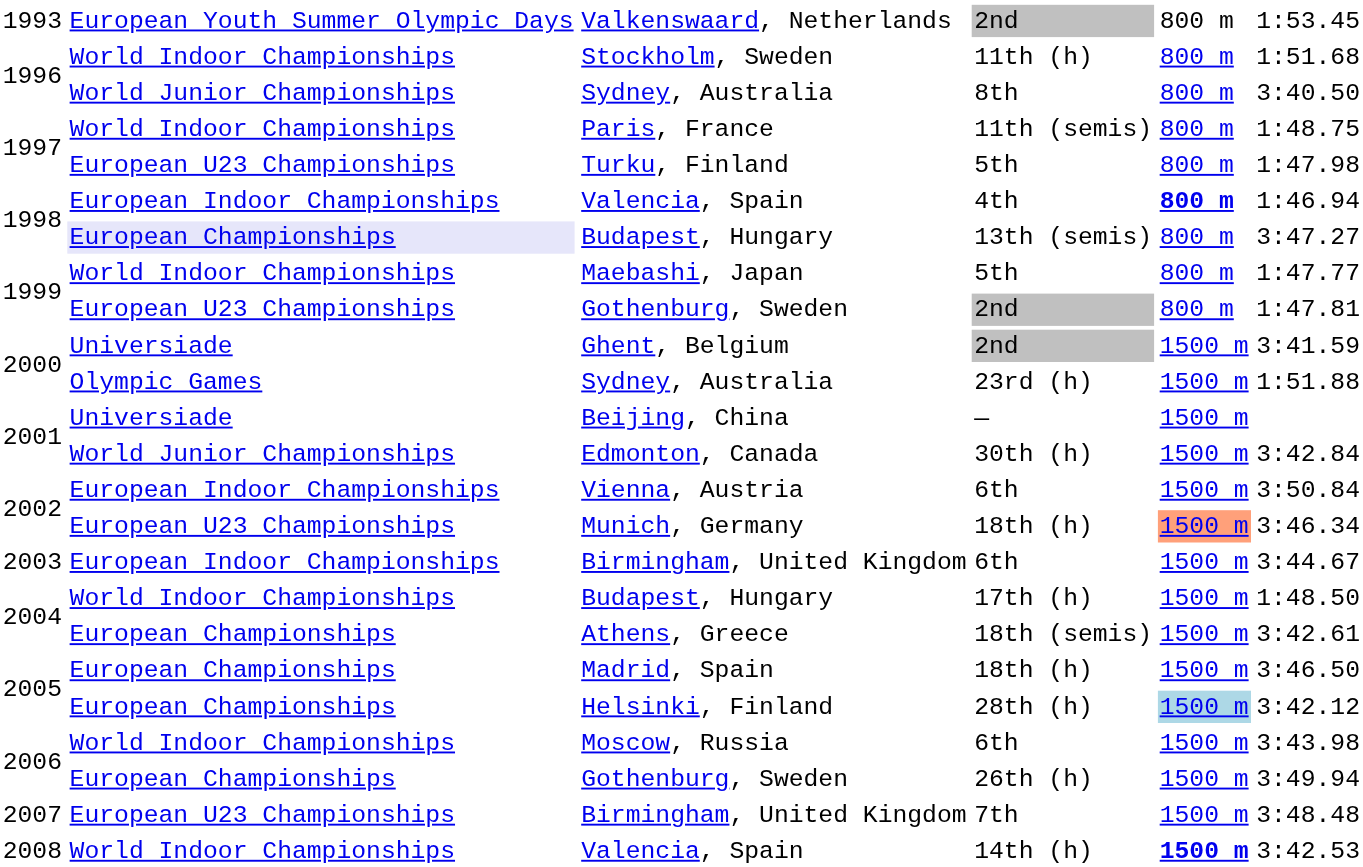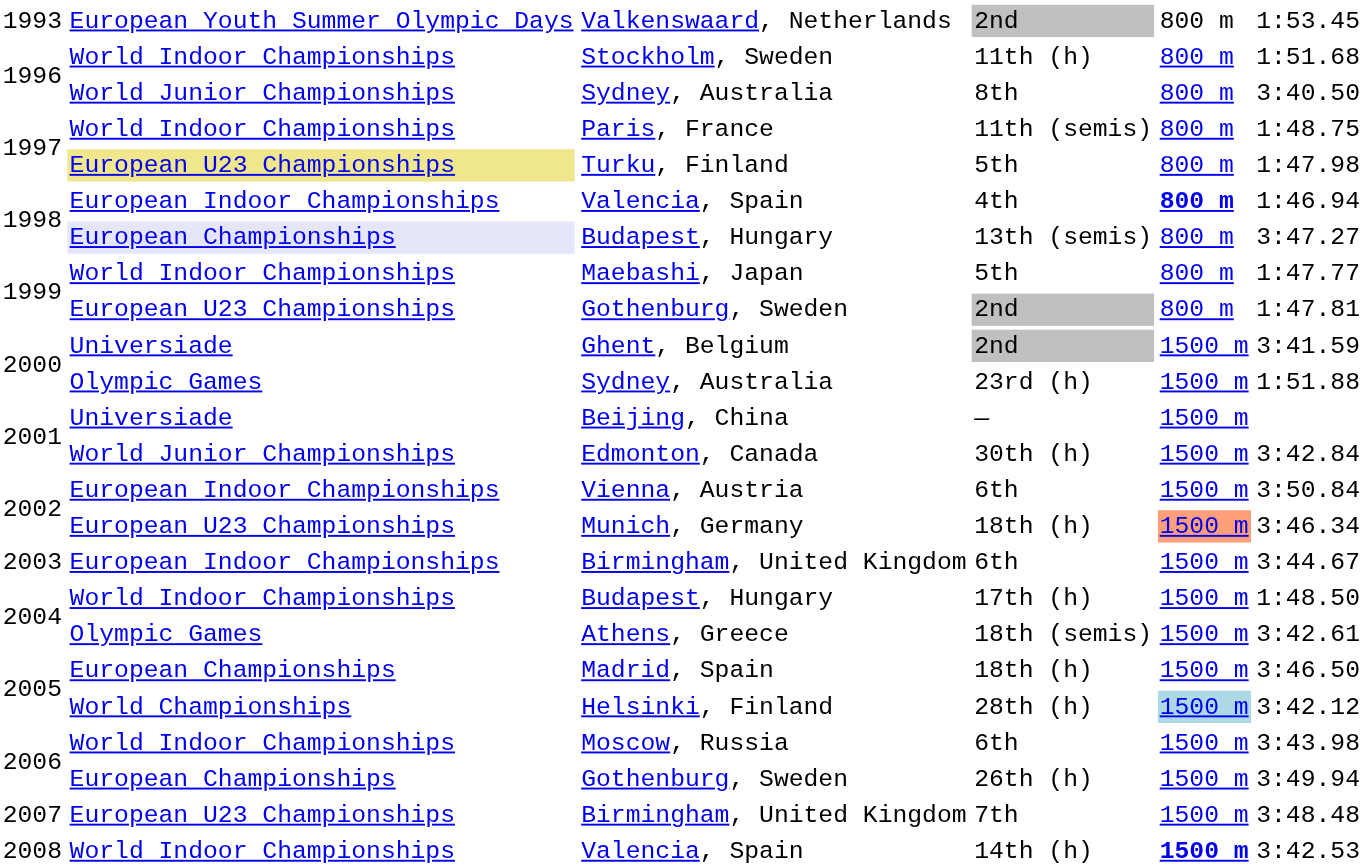Turku, Finland | column 2: no background -> khaki background
Athens, Greece | column 2: European Championships -> Olympic Games
Helsinki, Finland | column 2: European Championships -> World Championships
